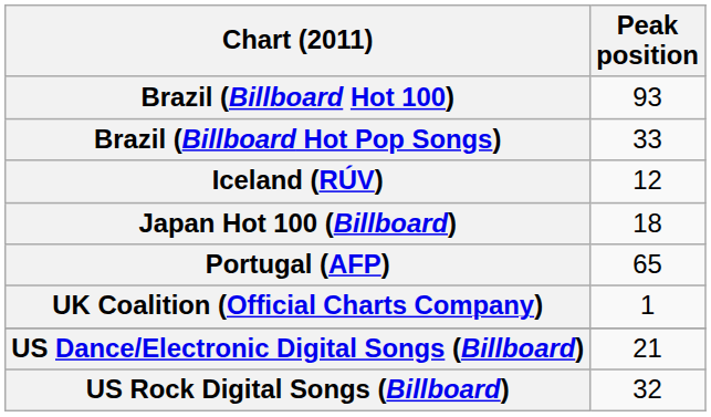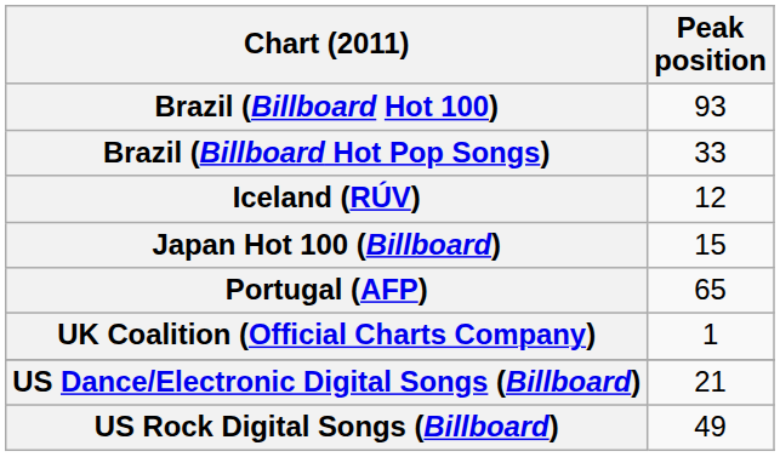Japan Hot 100 (Billboard) | Peak position: 18 -> 15
US Rock Digital Songs (Billboard) | Peak position: 32 -> 49
